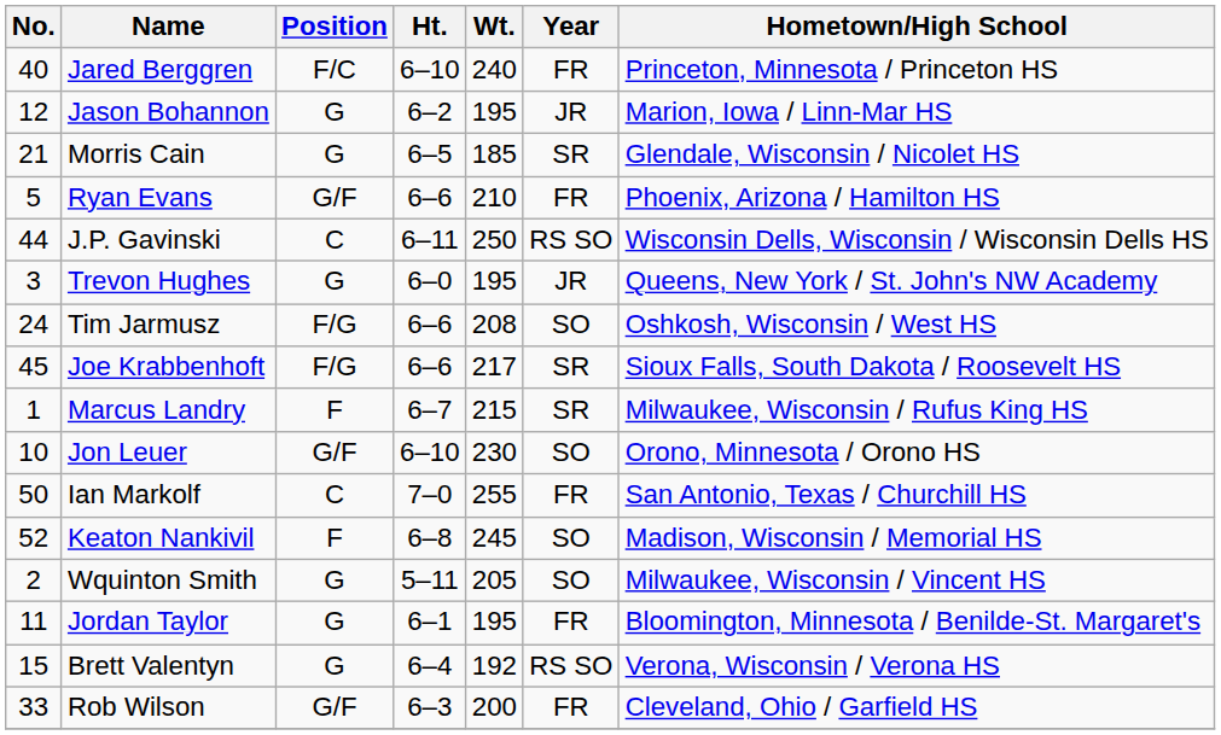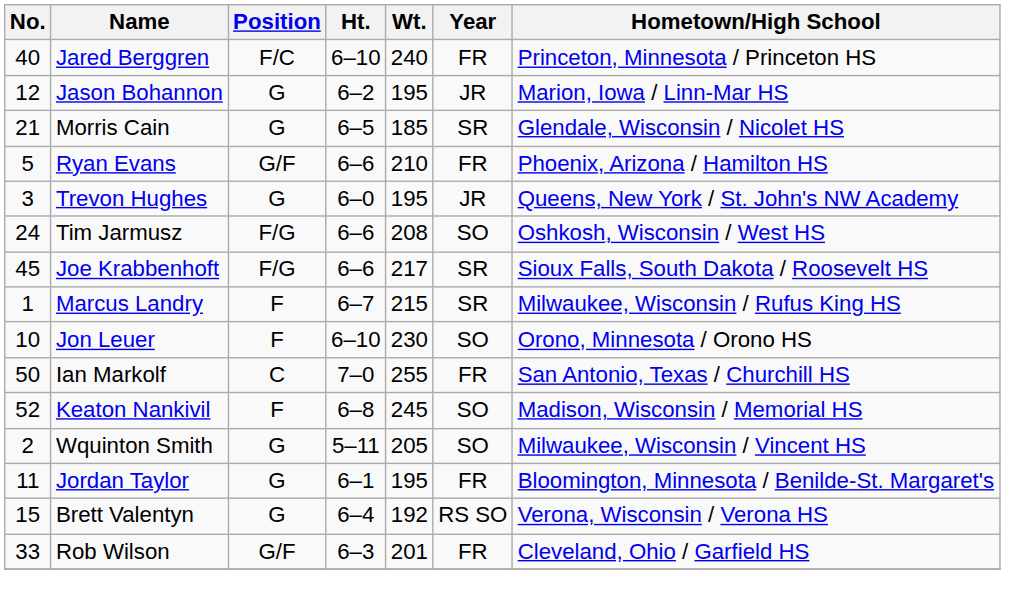- row: 44 | J.P. Gavinski | C | 6–11 | 250 | RS SO | Wisconsin Dells, Wisconsin / Wisconsin Dells HS
Jon Leuer | Position: G/F -> F
Rob Wilson | Wt.: 200 -> 201
